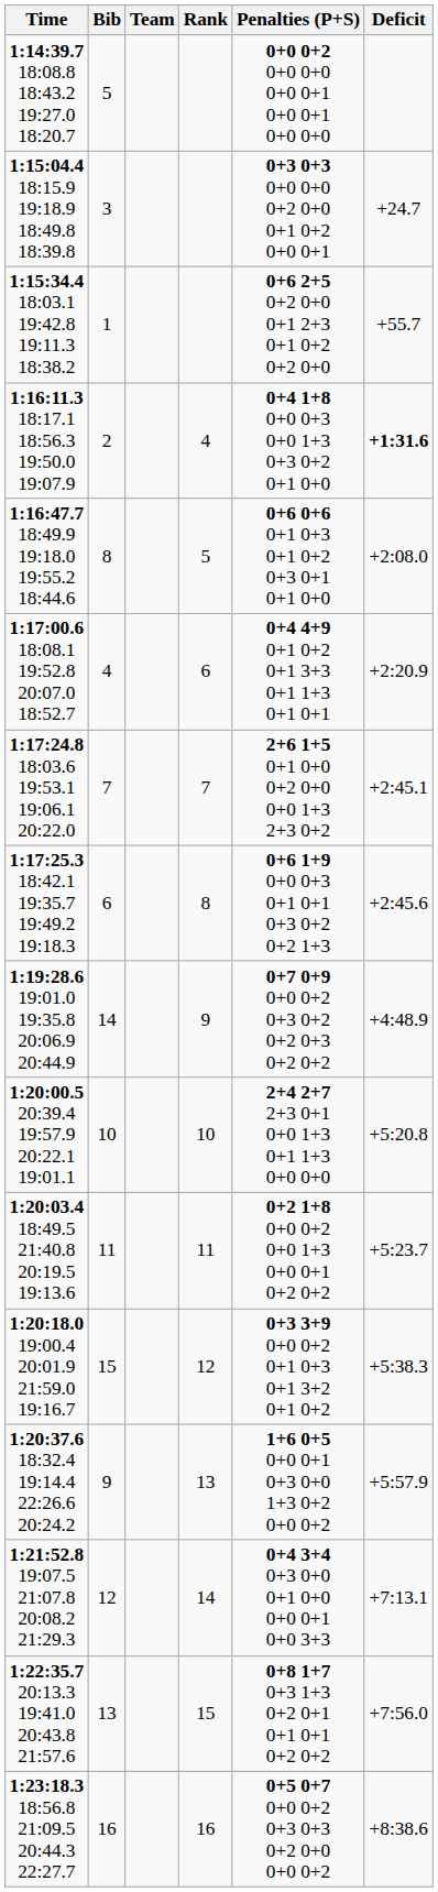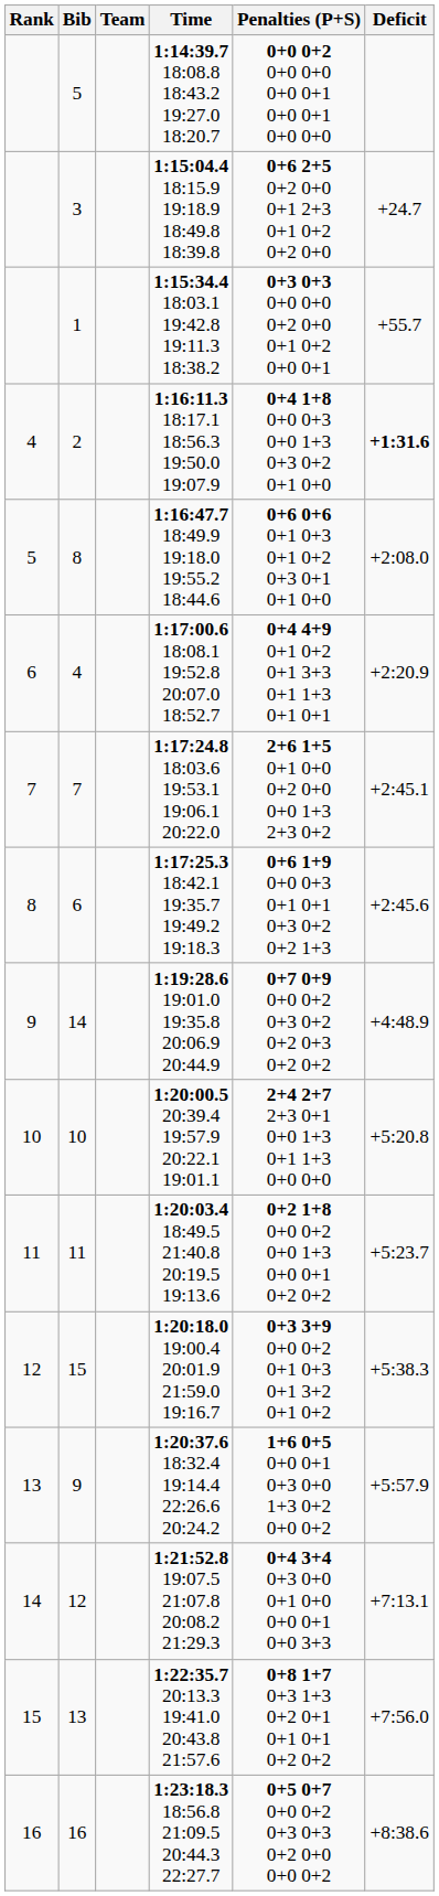columns swapped: Rank <-> Time
3 | Penalties (P+S): 0+3 0+3 0+0 0+0 0+2 0+0 0+1 0+2 0+0 0+1 -> 0+6 2+5 0+2 0+0 0+1 2+3 0+1 0+2 0+2 0+0
1 | Penalties (P+S): 0+6 2+5 0+2 0+0 0+1 2+3 0+1 0+2 0+2 0+0 -> 0+3 0+3 0+0 0+0 0+2 0+0 0+1 0+2 0+0 0+1
